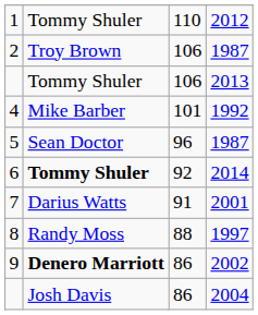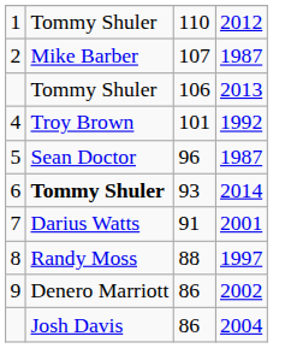2 | column 2: Troy Brown -> Mike Barber
2 | column 3: 106 -> 107
4 | column 2: Mike Barber -> Troy Brown
6 | column 3: 92 -> 93
9 | column 2: bold -> normal
